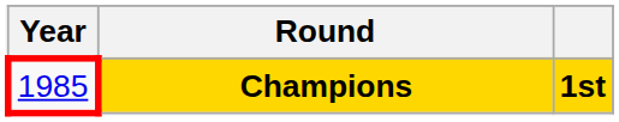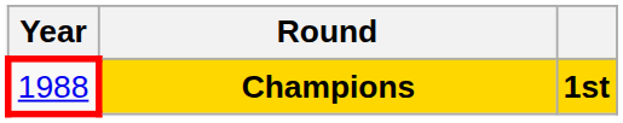Champions | Year: 1985 -> 1988
